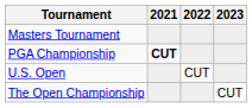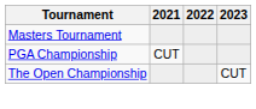PGA Championship | 2021: bold -> normal
- row: U.S. Open | CUT
